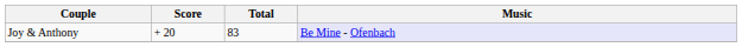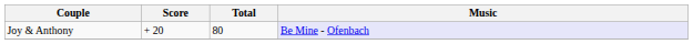Joy & Anthony | Total: 83 -> 80
